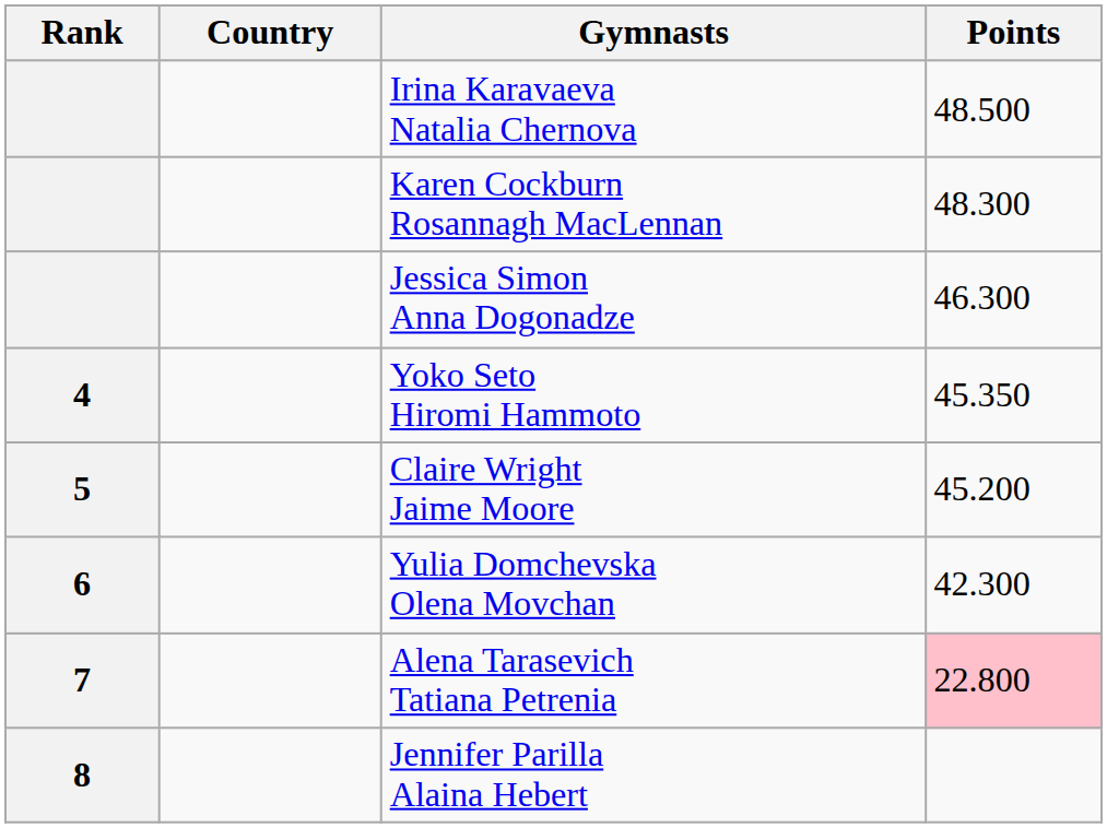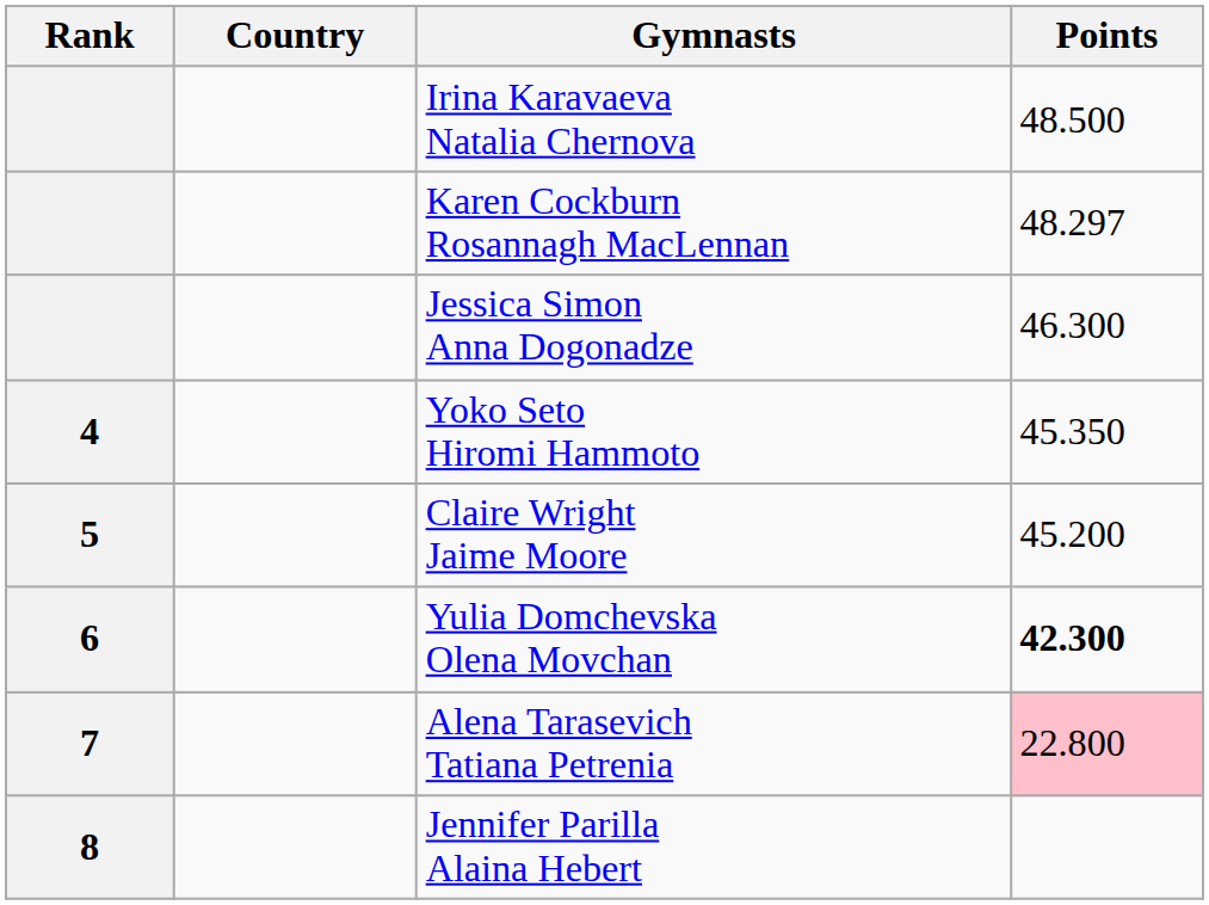Karen Cockburn Rosannagh MacLennan | Points: 48.300 -> 48.297
Yulia Domchevska Olena Movchan | Points: normal -> bold
